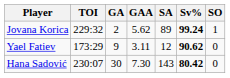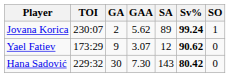Jovana Korica | TOI: 229:32 -> 230:07
Yael Fatiev | GAA: 3.11 -> 3.07
Hana Sadović | TOI: 230:07 -> 229:32
